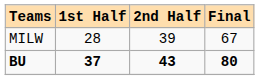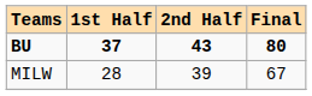rows swapped: MILW <-> BU
